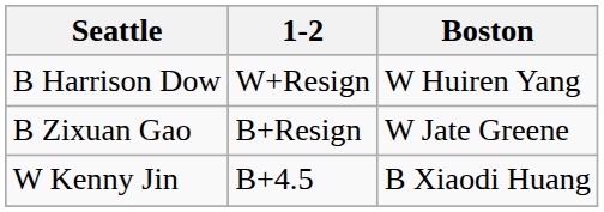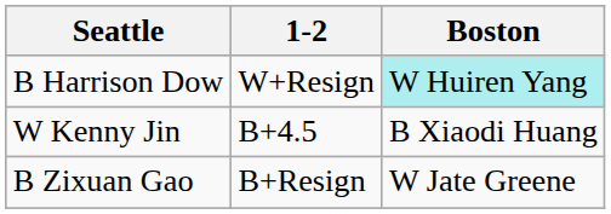B Harrison Dow | Boston: no background -> paleturquoise background
rows swapped: W Kenny Jin <-> B Zixuan Gao
